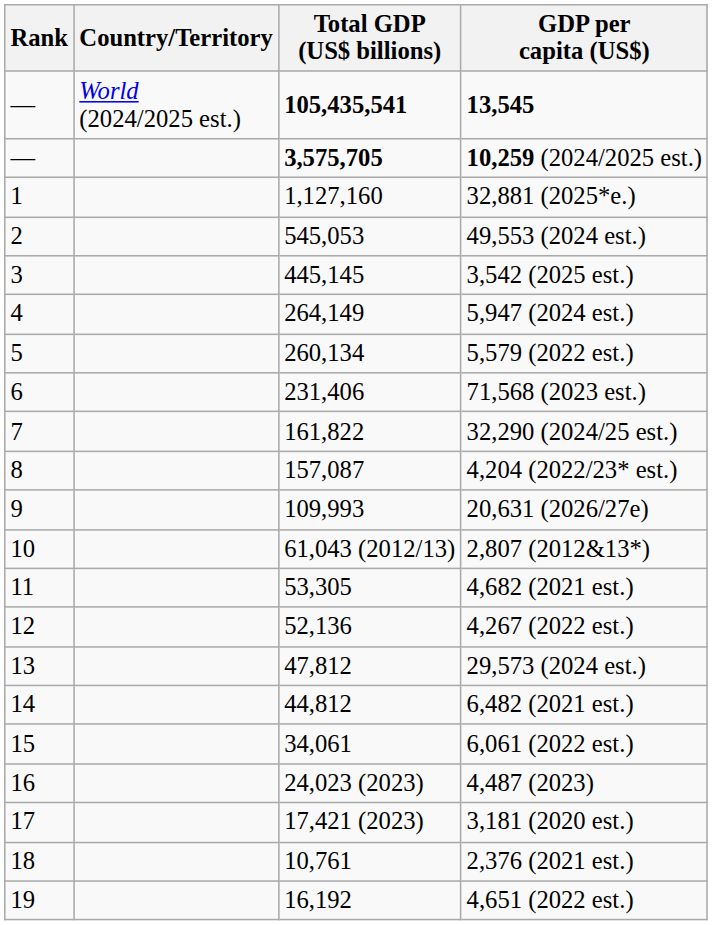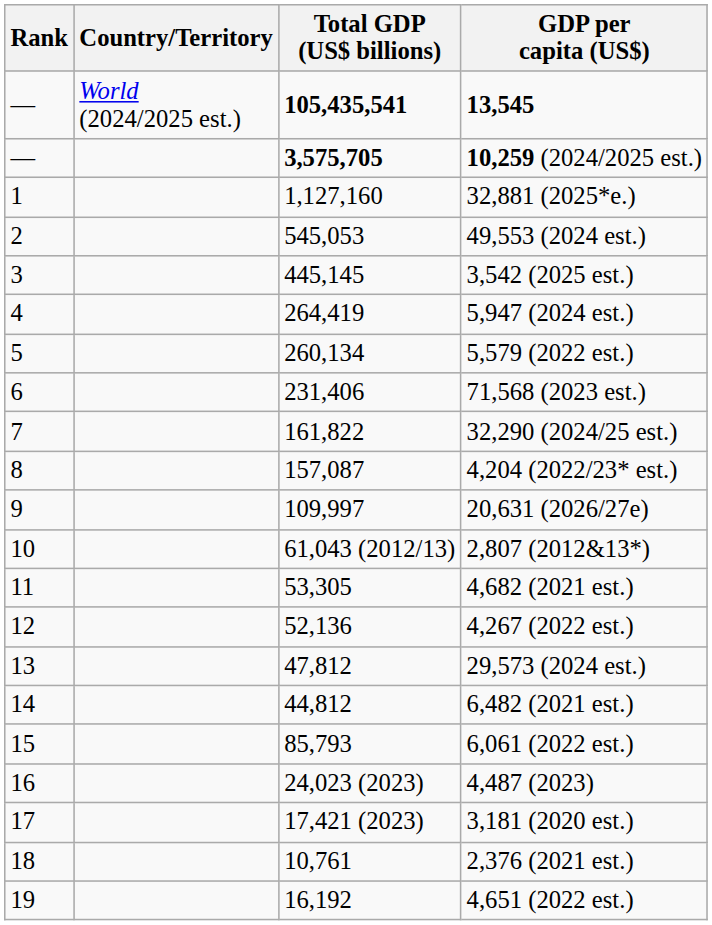5,947 (2024 est.) | Total GDP (US$ billions): 264,149 -> 264,419
20,631 (2026/27e) | Total GDP (US$ billions): 109,993 -> 109,997
6,061 (2022 est.) | Total GDP (US$ billions): 34,061 -> 85,793
